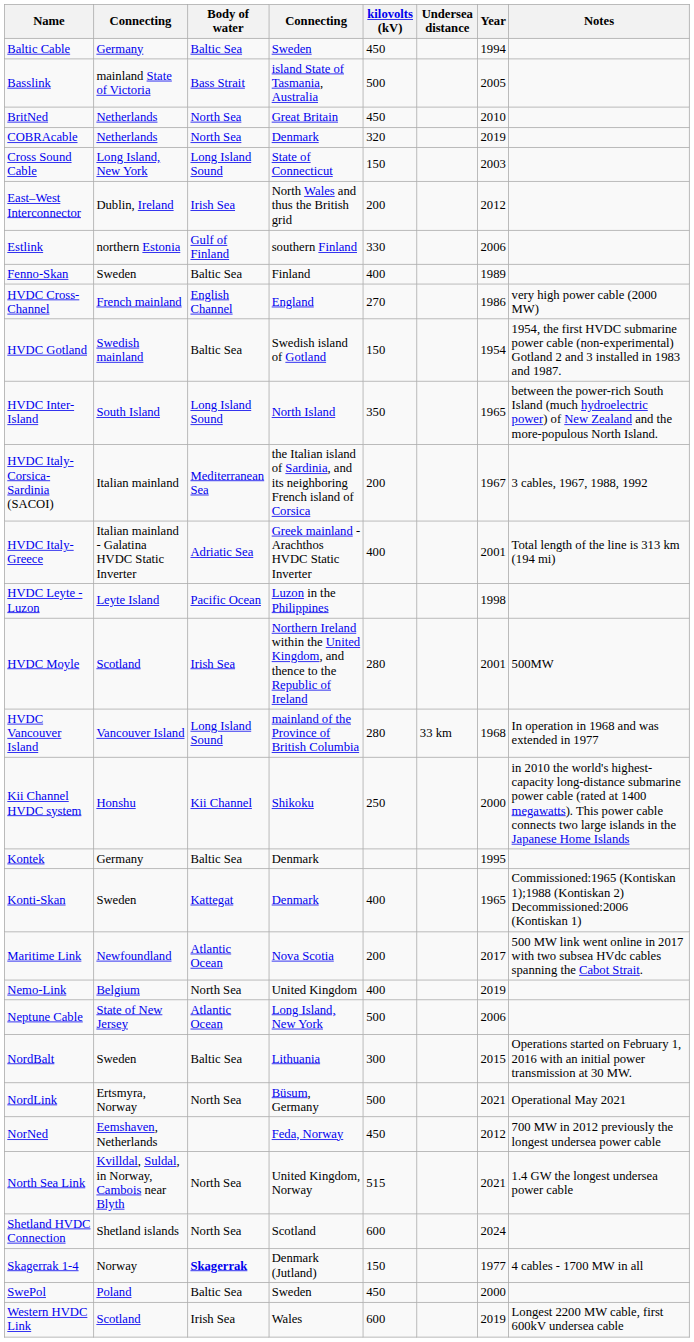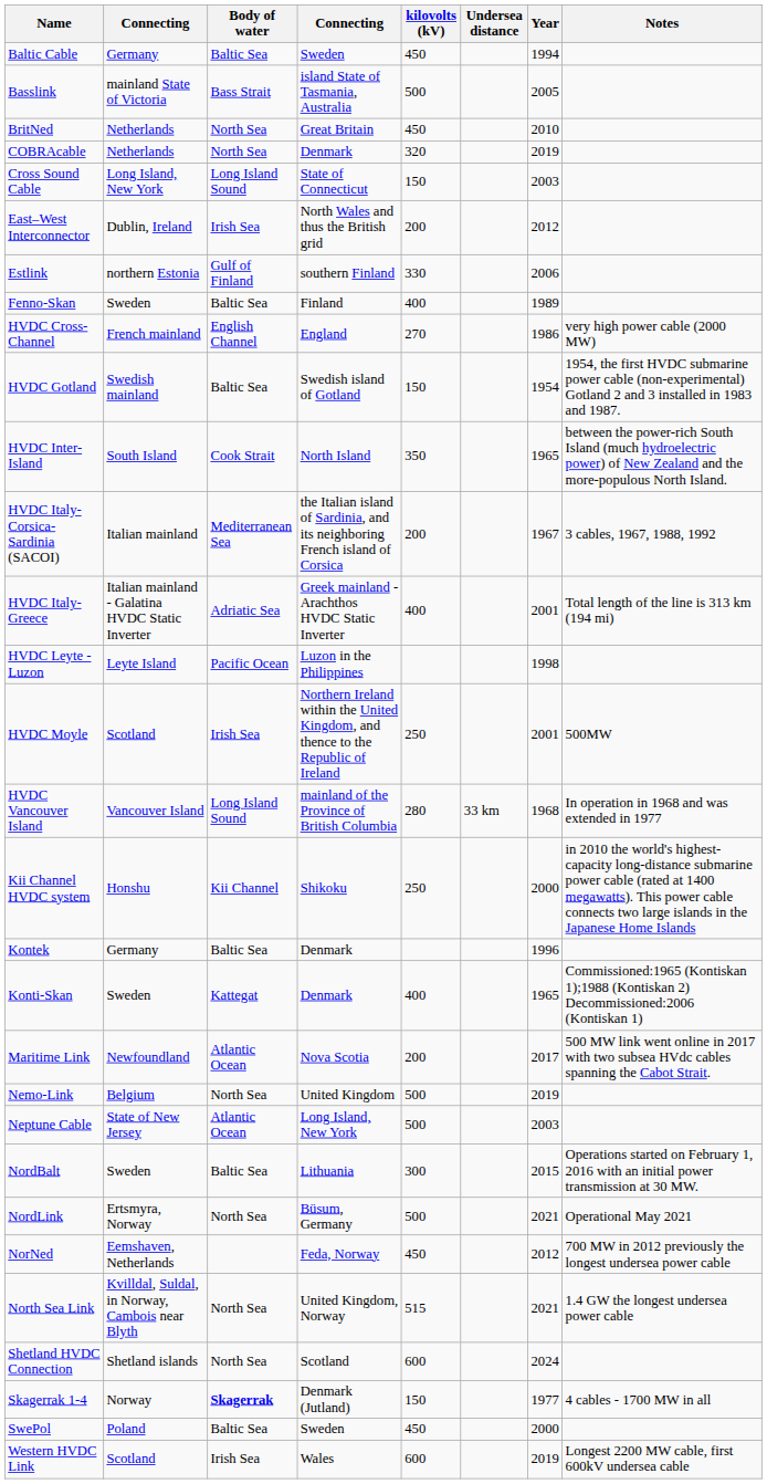HVDC Inter-Island | Body of water: Long Island Sound -> Cook Strait
HVDC Moyle | kilovolts (kV): 280 -> 250
Kontek | Year: 1995 -> 1996
Nemo-Link | kilovolts (kV): 400 -> 500
Neptune Cable | Year: 2006 -> 2003
